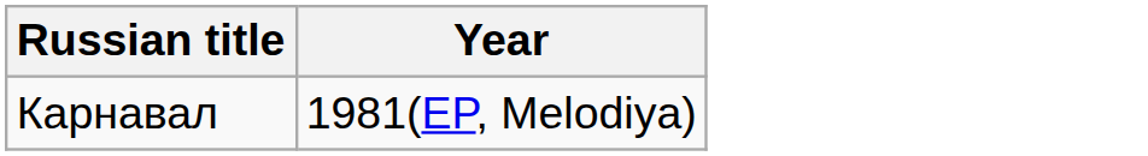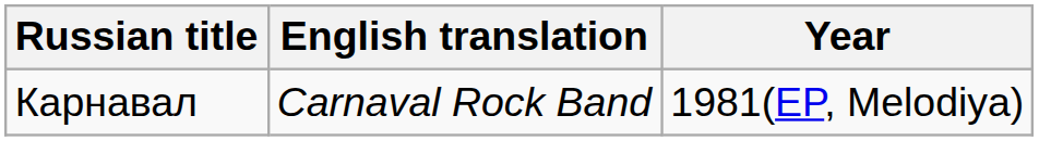+ column: English translation | Carnaval Rock Band
